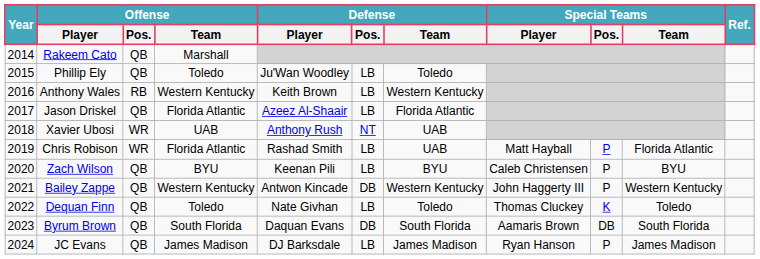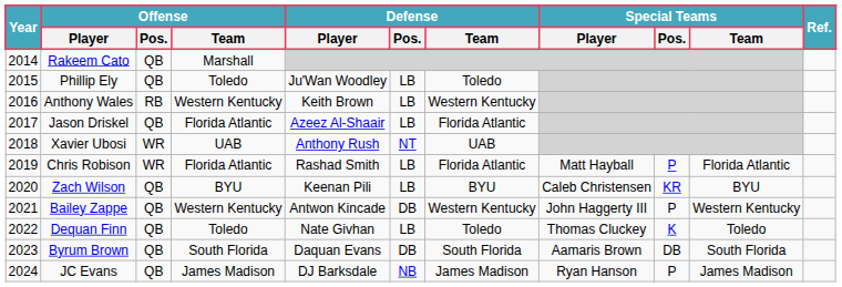Chris Robison | Defense / Team: UAB -> Florida Atlantic
Zach Wilson | Special Teams / Pos.: P -> KR
JC Evans | Defense / Pos.: LB -> NB
